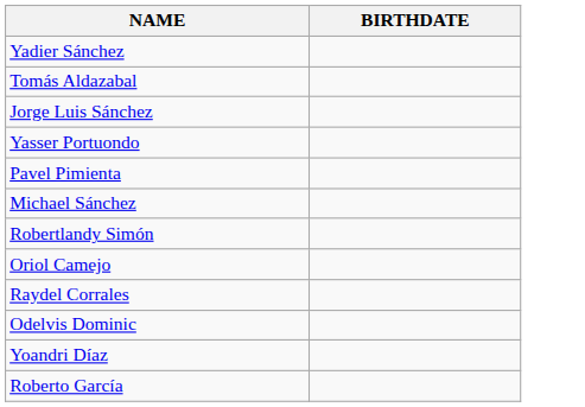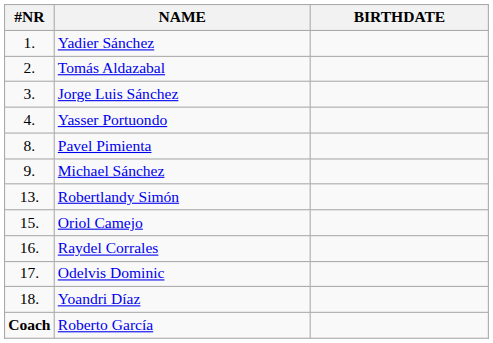+ column: #NR | 1. | 2. | 3. | 4. | 8. | 9. | 13. | 15. | 16. | 17. | 18. | Coach
